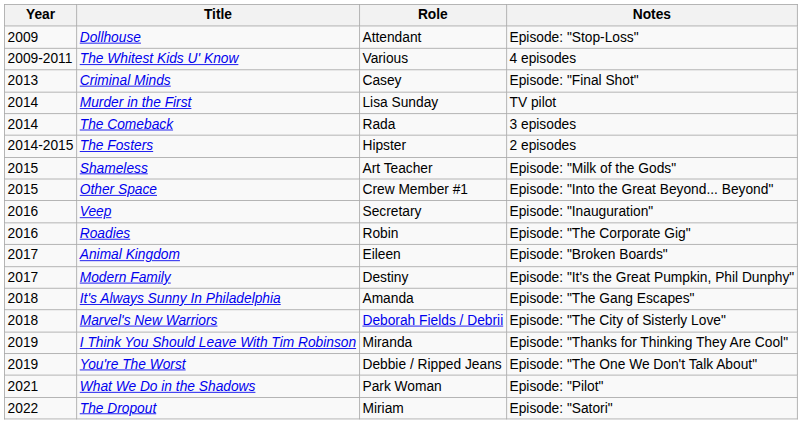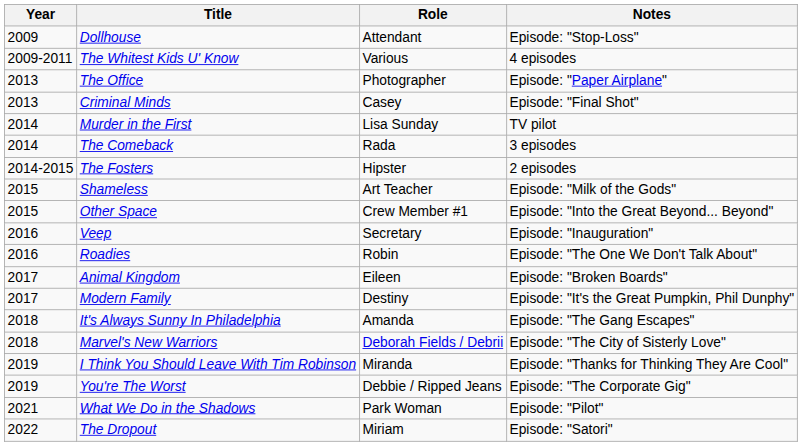+ row: 2013 | The Office | Photographer | Episode: "Paper Airplane"
Roadies | Notes: Episode: "The Corporate Gig" -> Episode: "The One We Don't Talk About"
You're The Worst | Notes: Episode: "The One We Don't Talk About" -> Episode: "The Corporate Gig"
